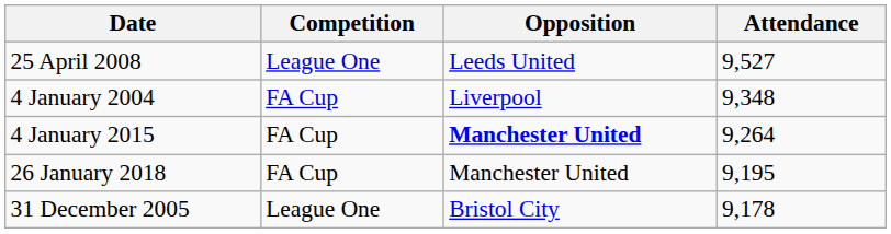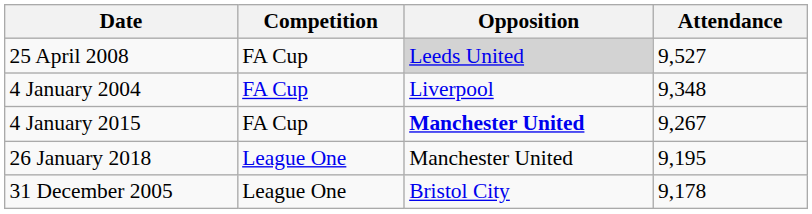25 April 2008 | Competition: League One -> FA Cup
25 April 2008 | Opposition: no background -> lightgrey background
4 January 2015 | Attendance: 9,264 -> 9,267
26 January 2018 | Competition: FA Cup -> League One
